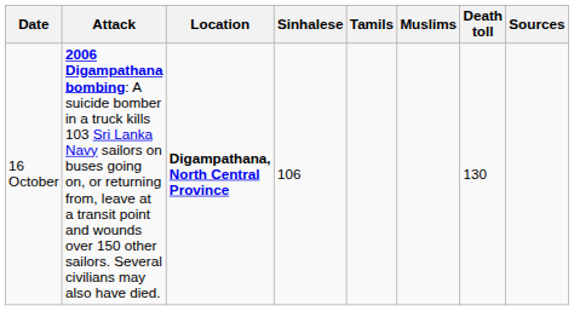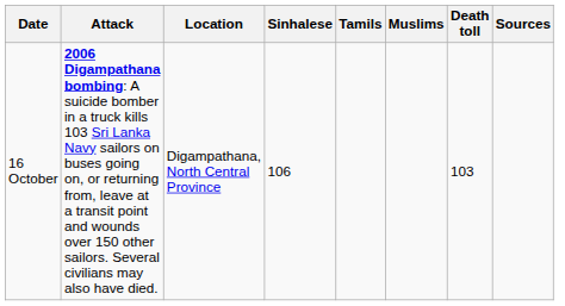16 October | Location: bold -> normal
16 October | Death toll: 130 -> 103
